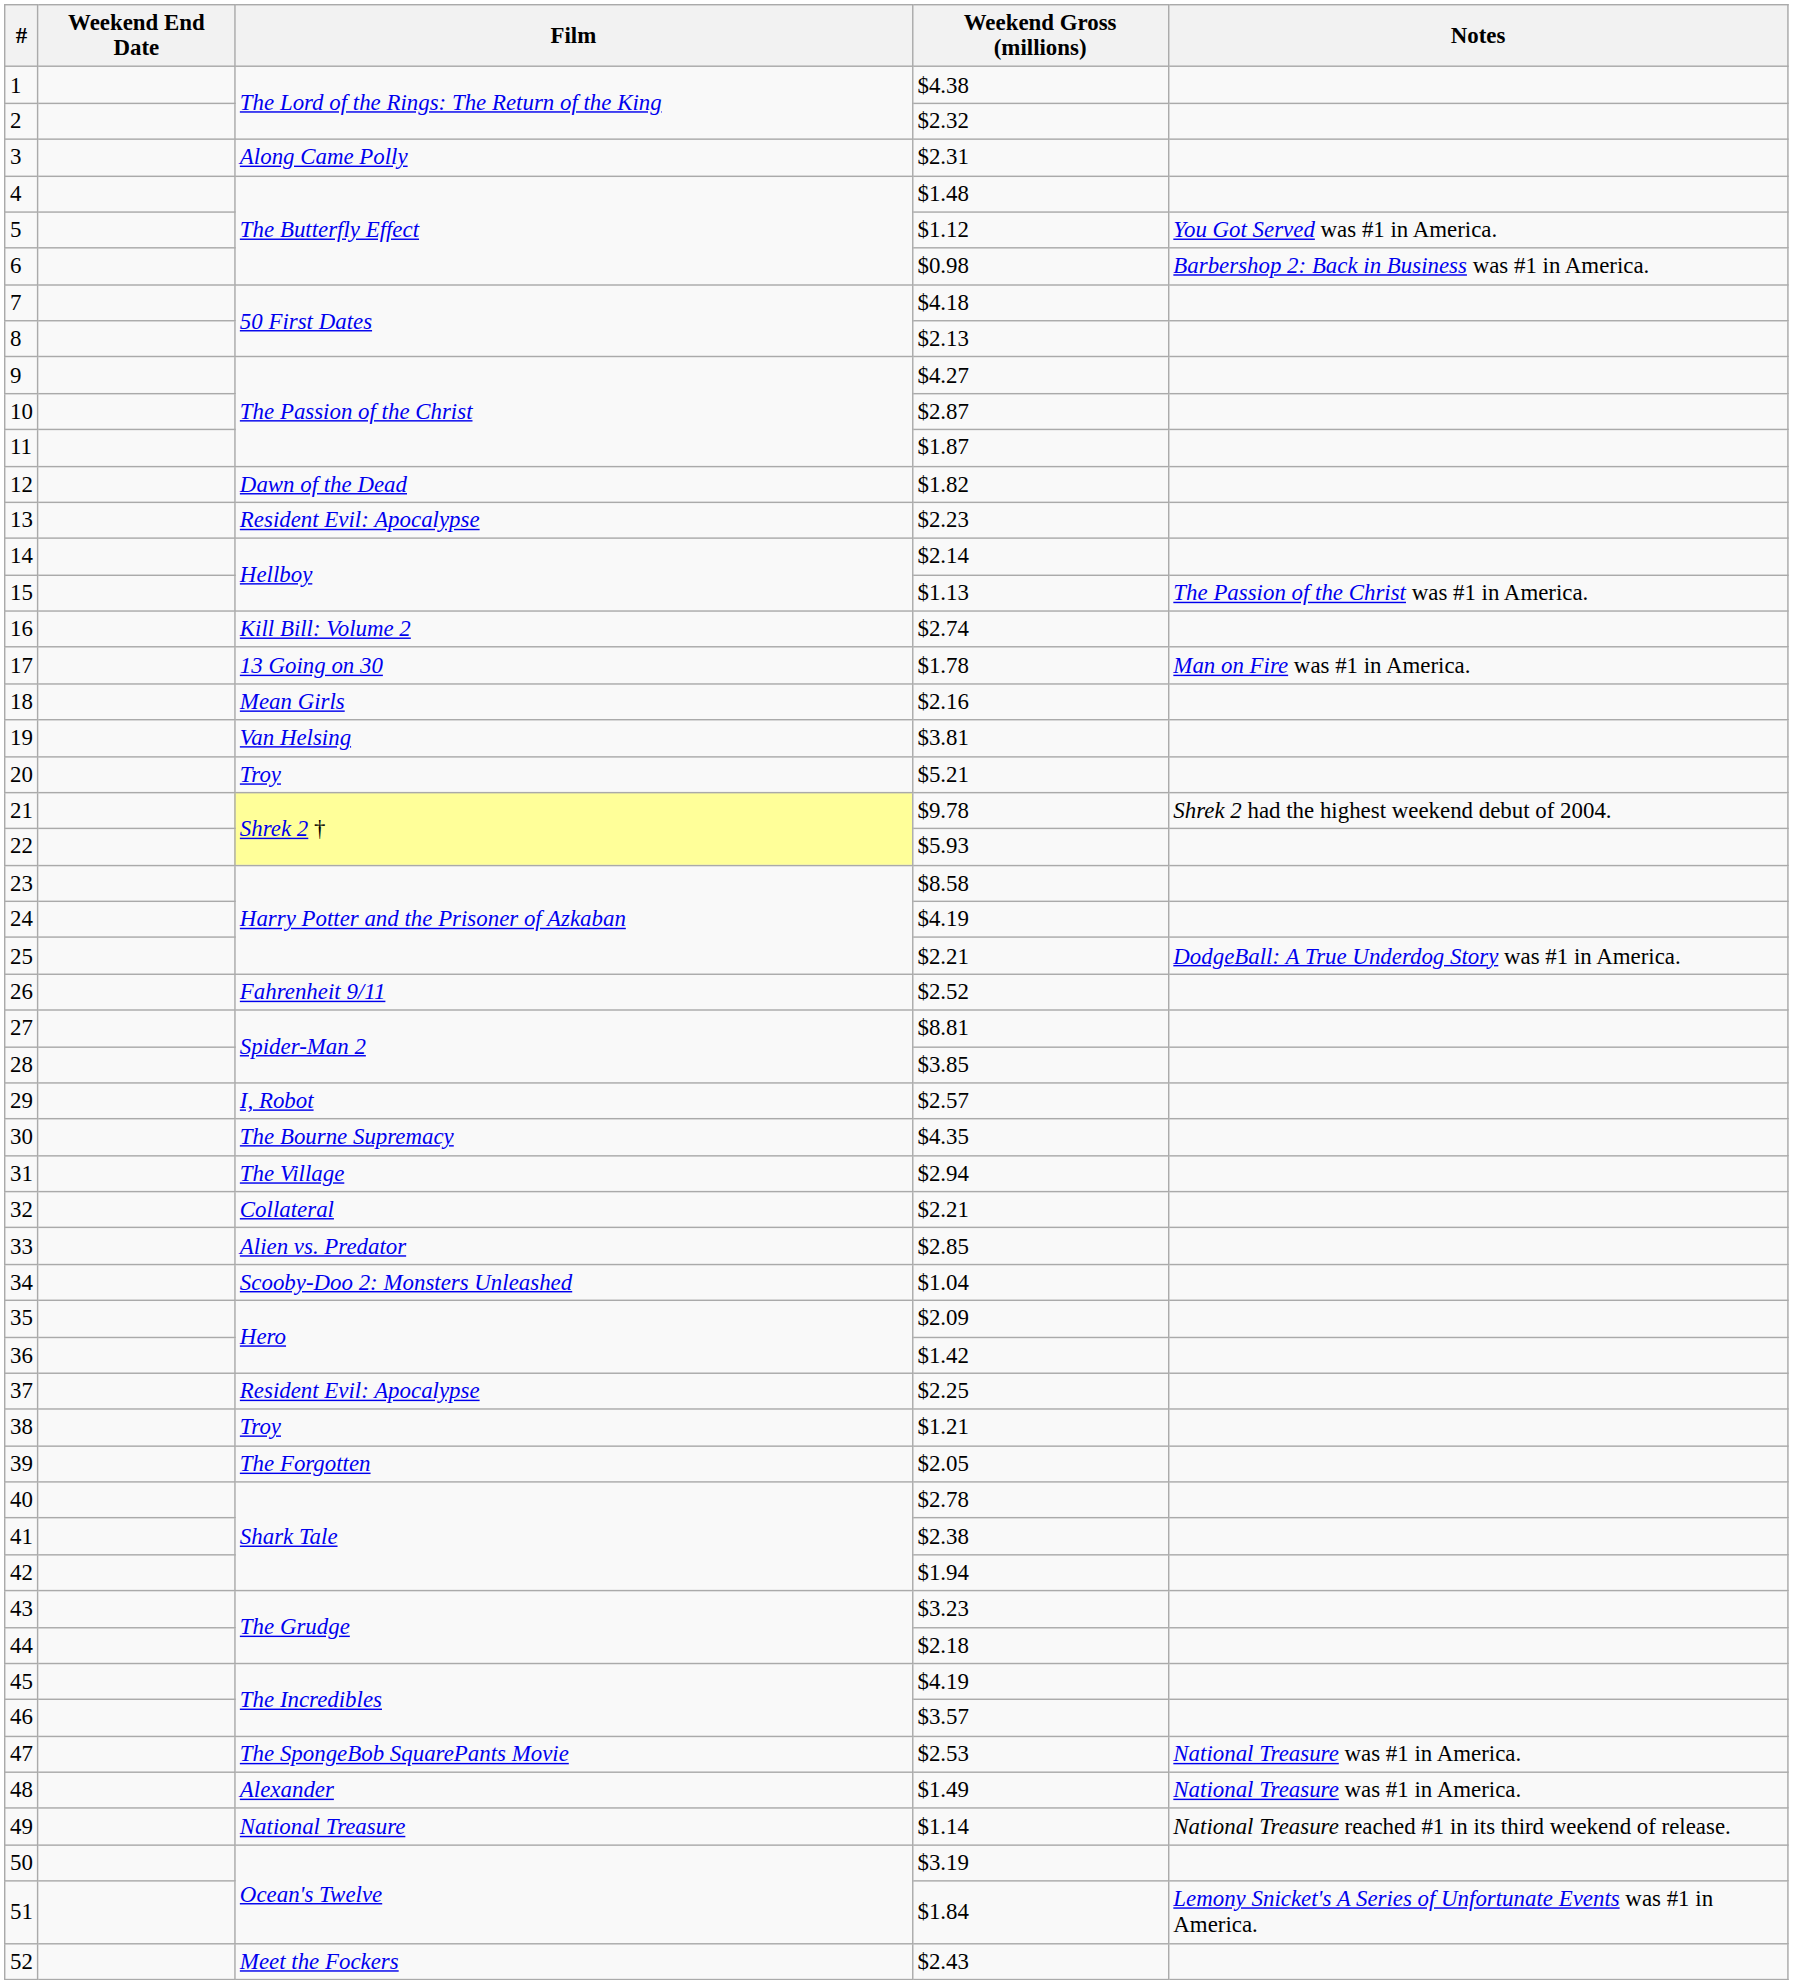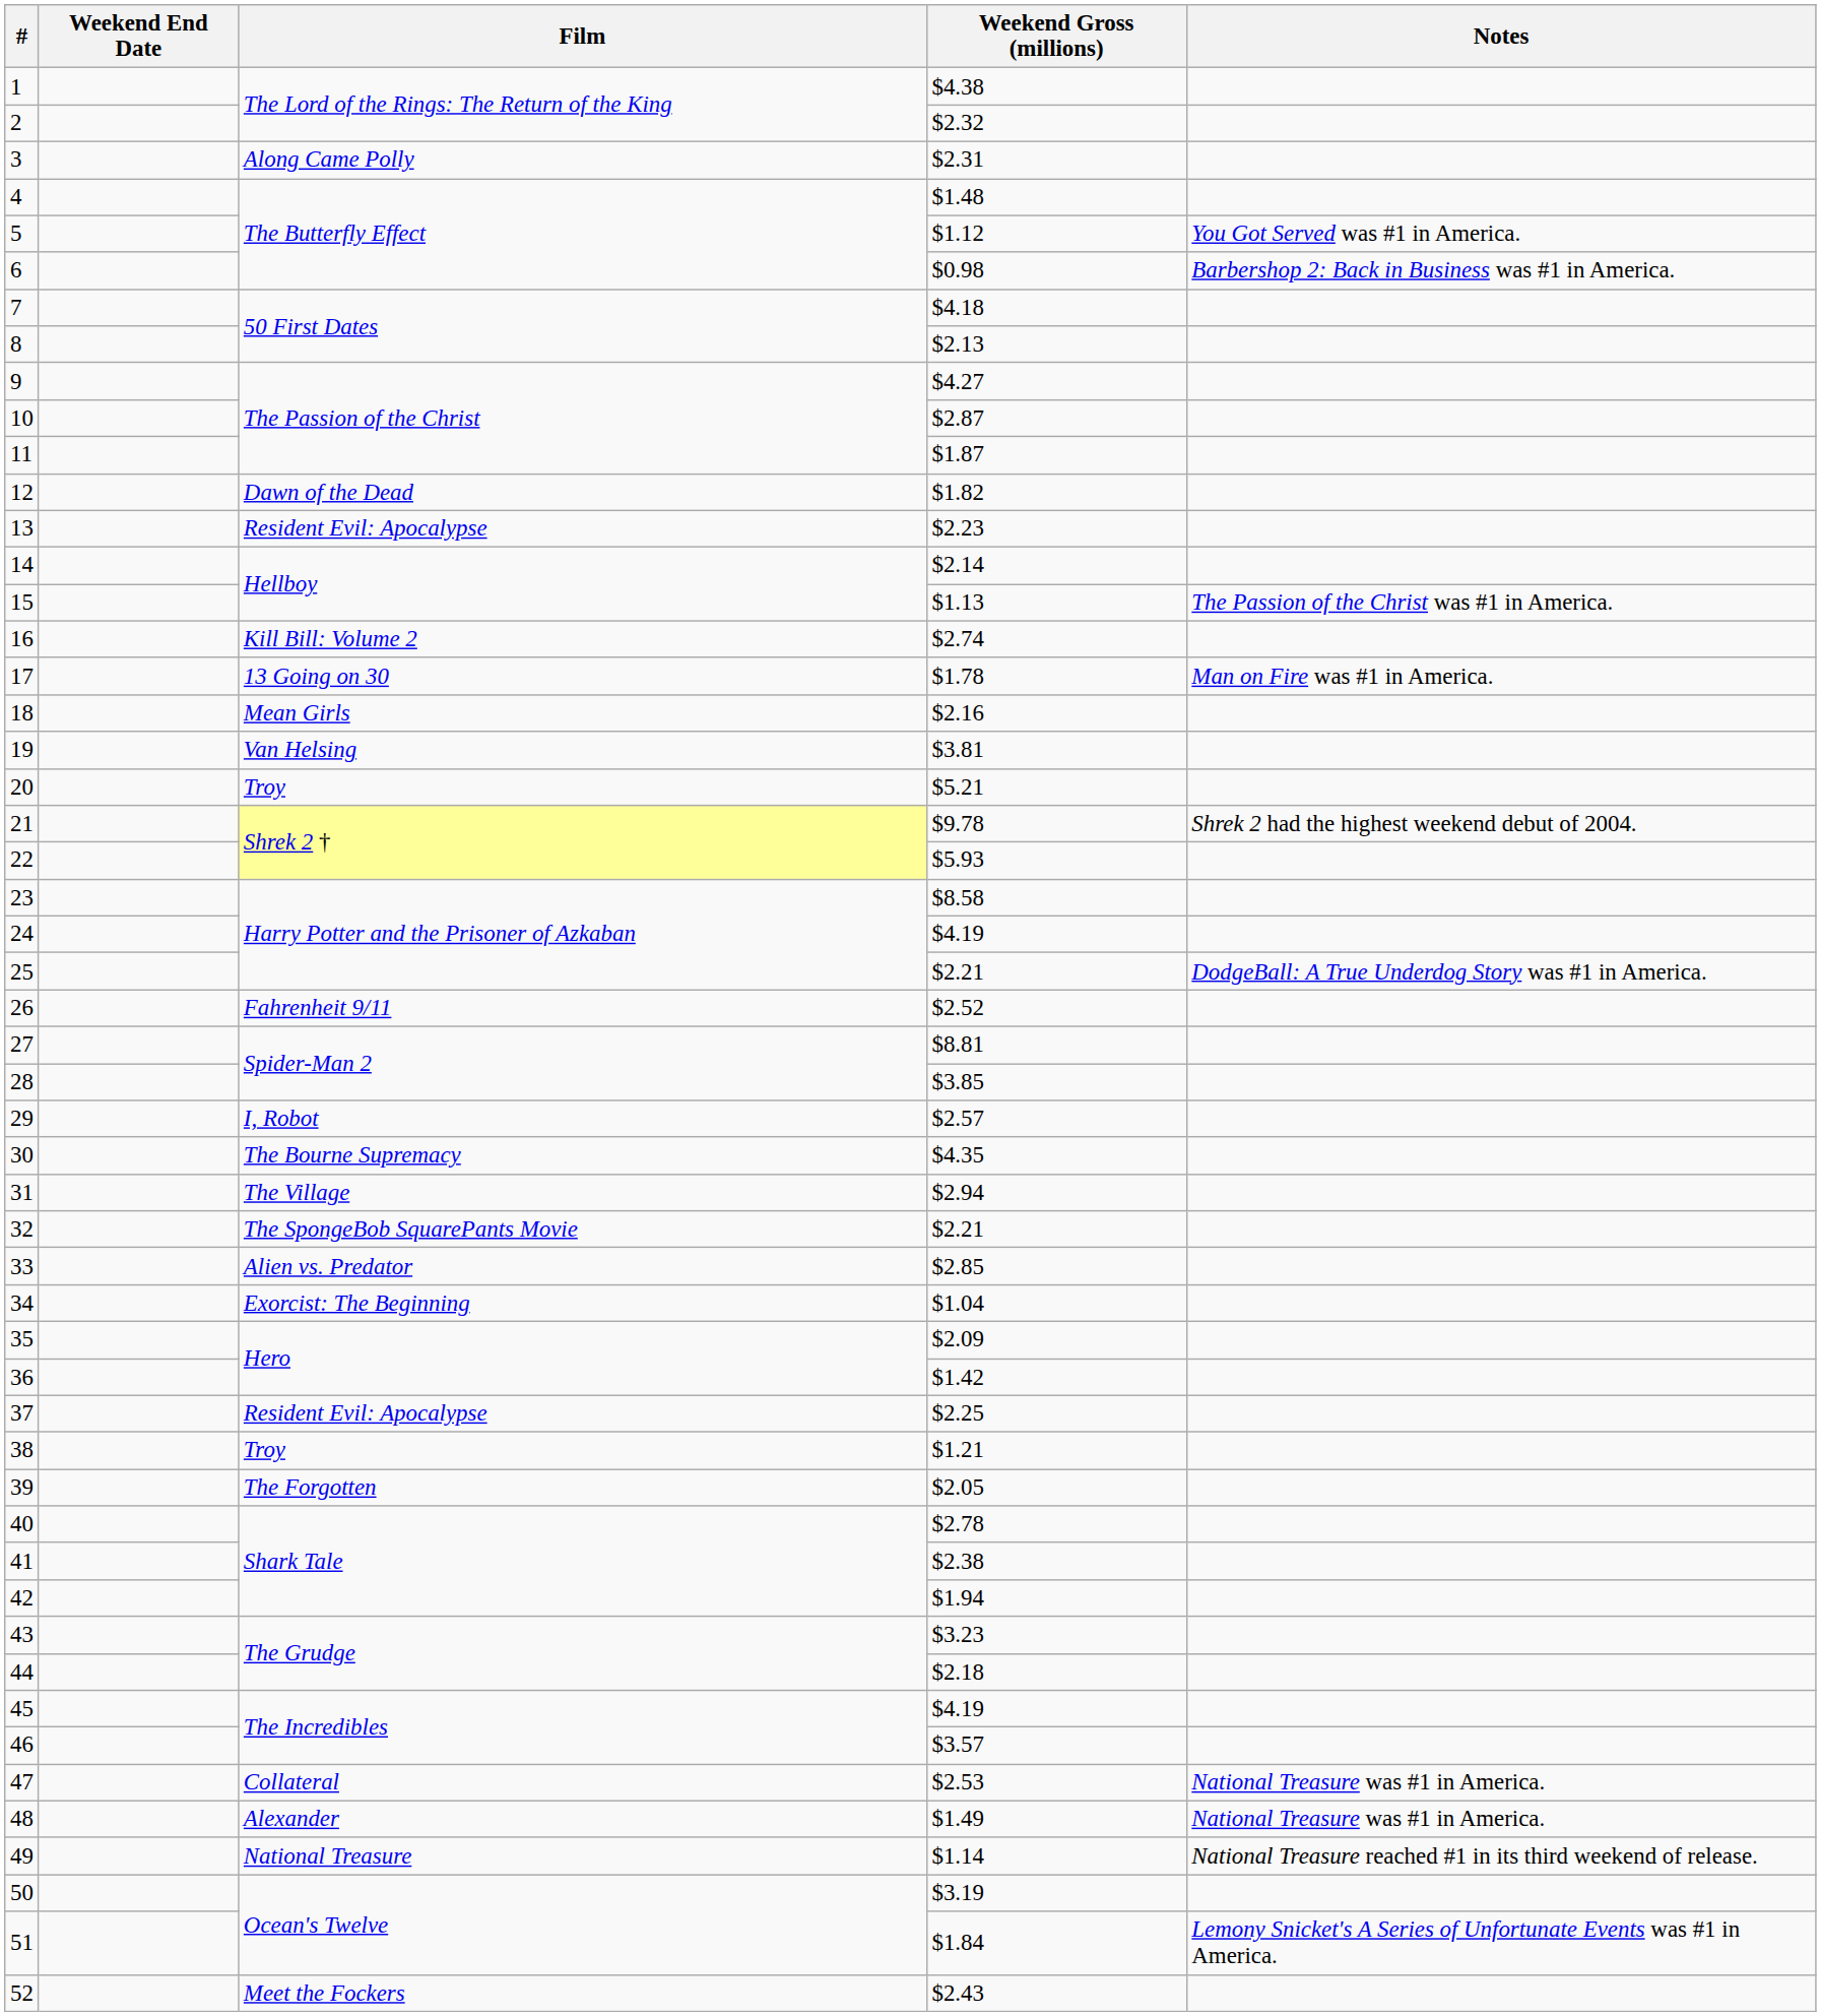32 | Film: Collateral -> The SpongeBob SquarePants Movie
34 | Film: Scooby-Doo 2: Monsters Unleashed -> Exorcist: The Beginning
47 | Film: The SpongeBob SquarePants Movie -> Collateral
